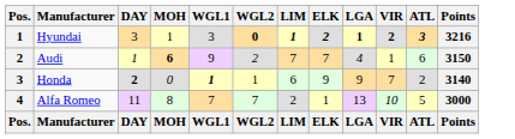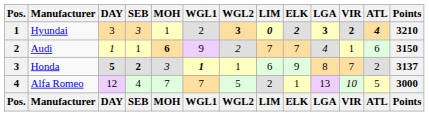+ column: SEB | 3 | 1 | 2 | 4 | SEB
Hyundai | WGL1: 3 -> 2
Hyundai | WGL2: 0 -> 3
Hyundai | LIM: 1 -> 0
Hyundai | LGA: 1 -> 3
Hyundai | ATL: 3 -> 4
Hyundai | Points: 3216 -> 3210
Honda | DAY: 2 -> 5
Honda | MOH: 0 -> 3
Honda | LGA: 9 -> 8
Honda | Points: 3140 -> 3137
Alfa Romeo | DAY: 11 -> 12
Alfa Romeo | MOH: 8 -> 7
Alfa Romeo | WGL2: 7 -> 5
